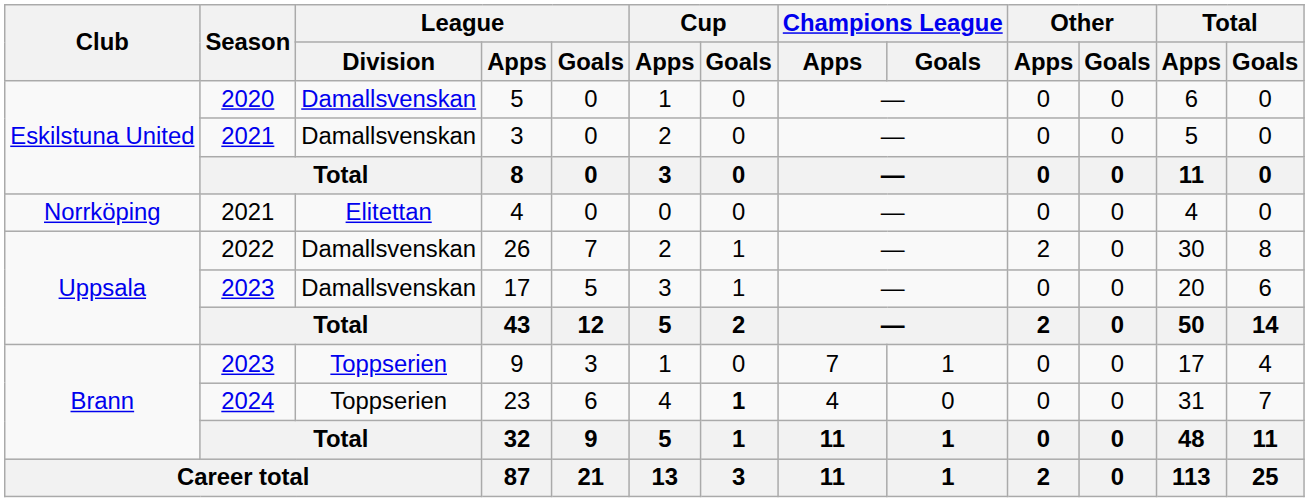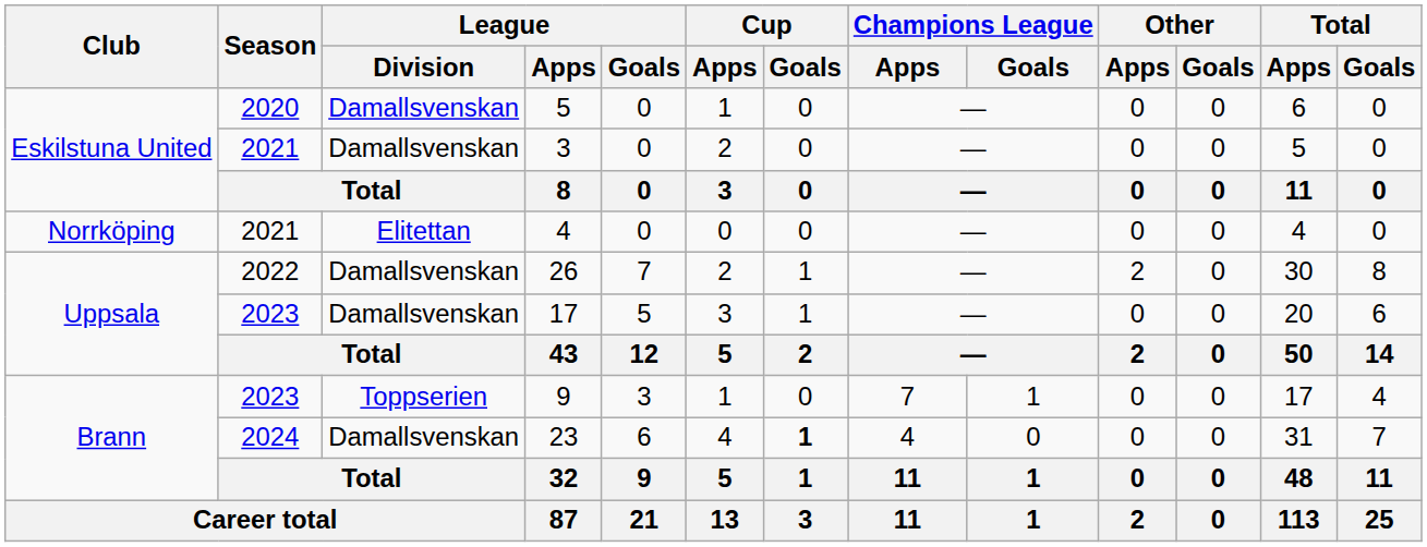23 | League / Division: Toppserien -> Damallsvenskan
